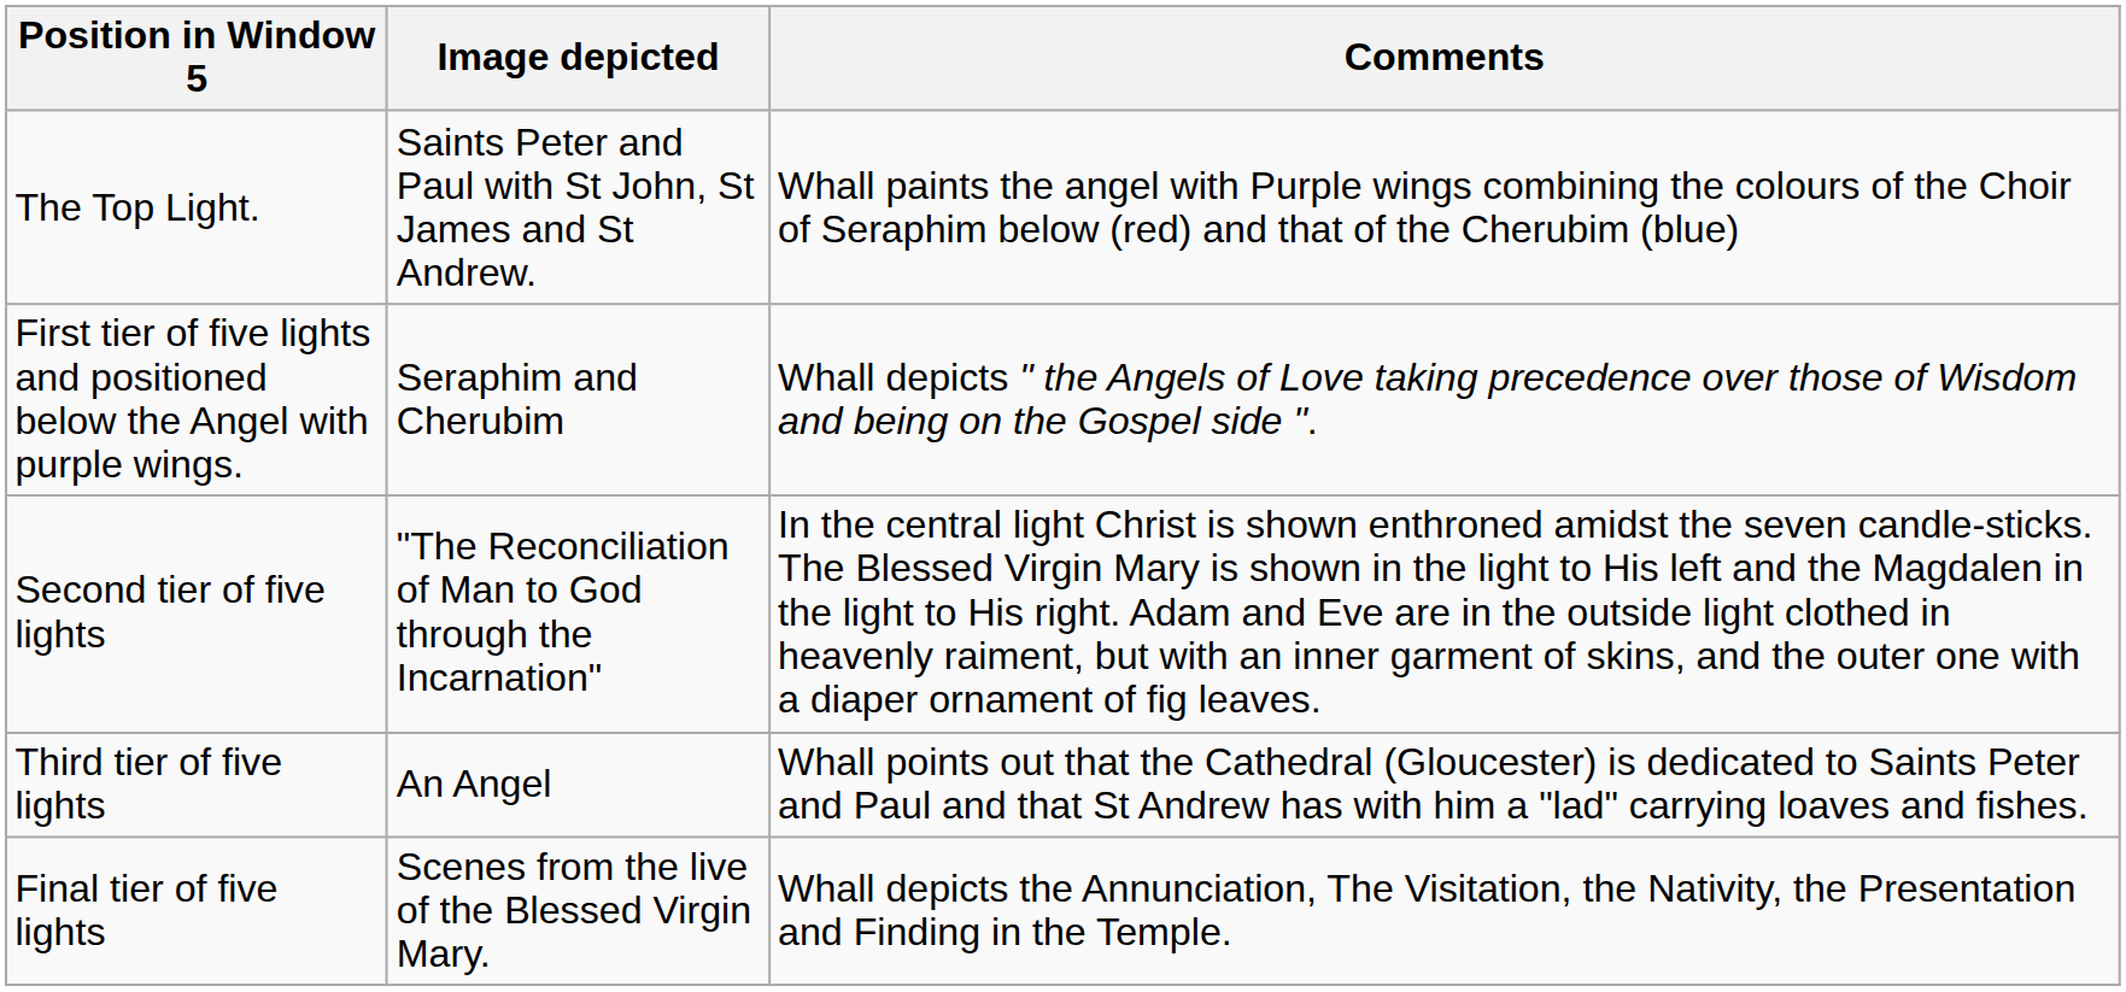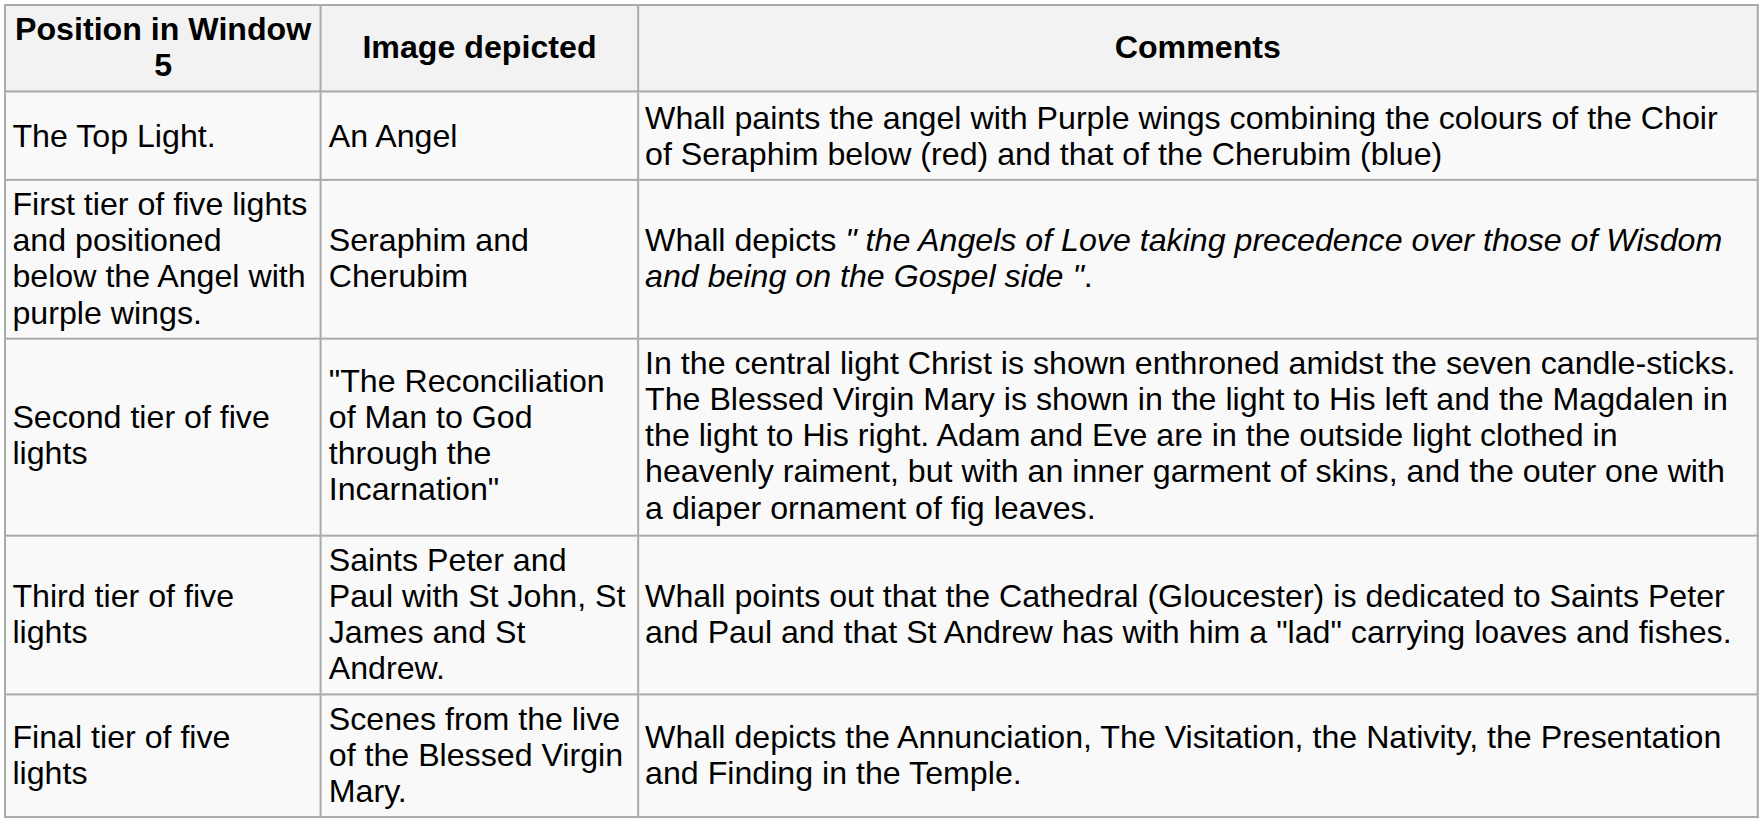The Top Light. | Image depicted: Saints Peter and Paul with St John, St James and St Andrew. -> An Angel
Third tier of five lights | Image depicted: An Angel -> Saints Peter and Paul with St John, St James and St Andrew.
